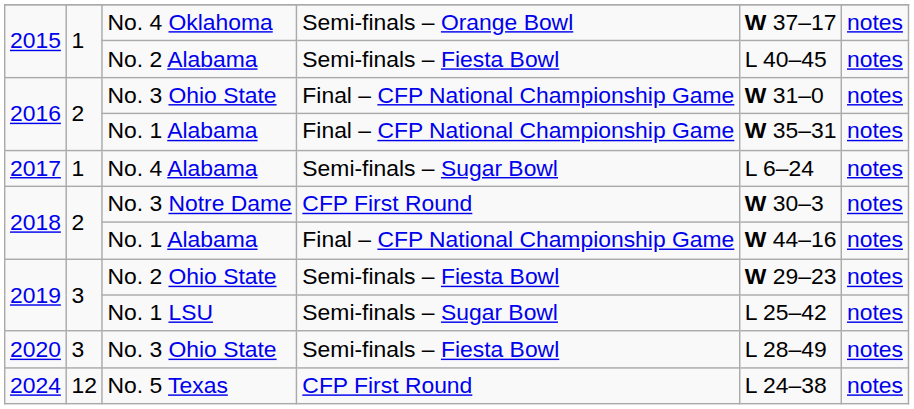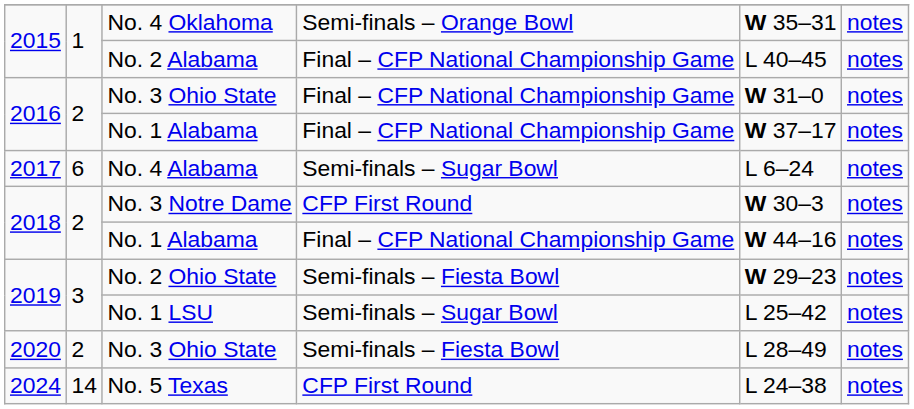No. 4 Oklahoma | column 5: W 37–17 -> W 35–31
No. 2 Alabama | column 4: Semi-finals – Fiesta Bowl -> Final – CFP National Championship Game
2016 / No. 1 Alabama | column 5: W 35–31 -> W 37–17
No. 4 Alabama | column 2: 1 -> 6
2020 / No. 3 Ohio State | column 2: 3 -> 2
No. 5 Texas | column 2: 12 -> 14
